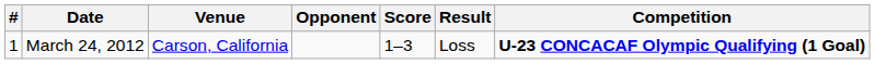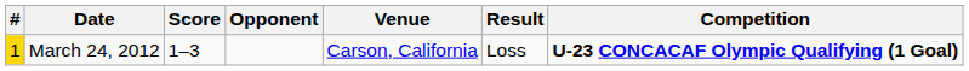columns swapped: Venue <-> Score
March 24, 2012 | #: no background -> gold background
